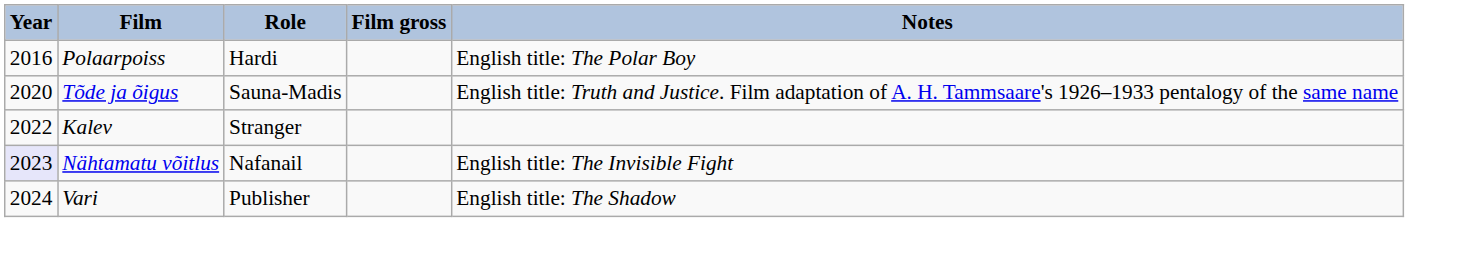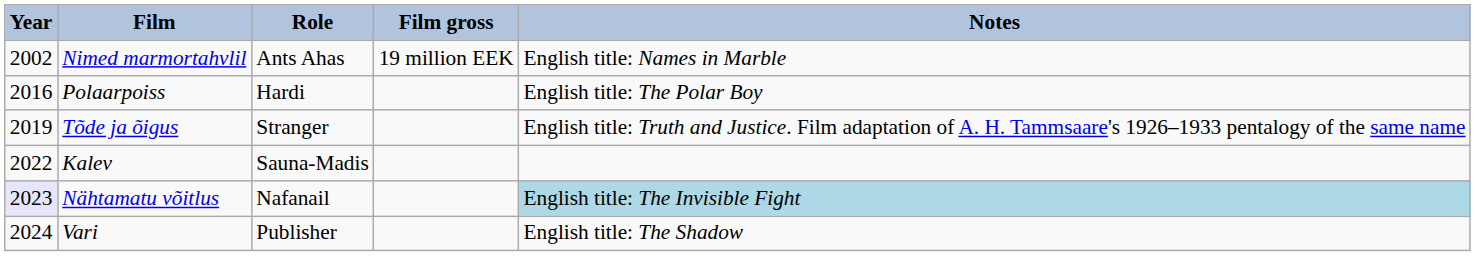+ row: 2002 | Nimed marmortahvlil | Ants Ahas | 19 million EEK | English title: Names in Marble
Tõde ja õigus | Year: 2020 -> 2019
Tõde ja õigus | Role: Sauna-Madis -> Stranger
Kalev | Role: Stranger -> Sauna-Madis
Nähtamatu võitlus | Notes: no background -> lightblue background
